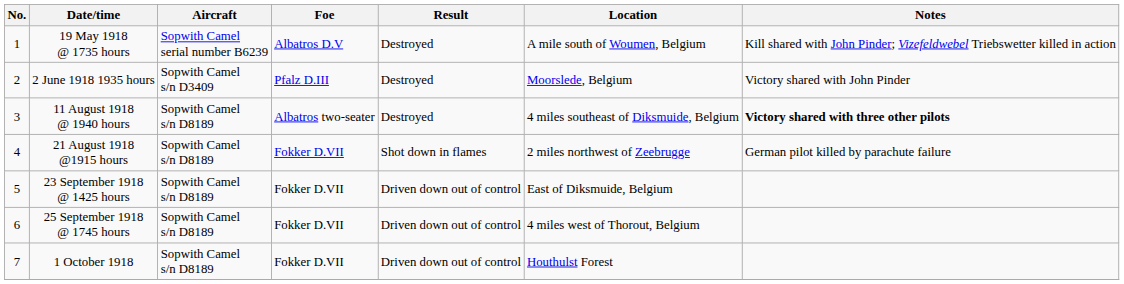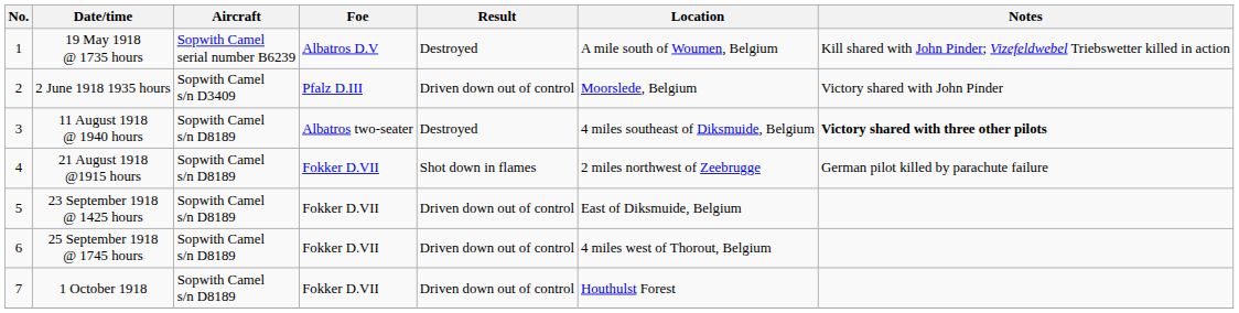2 June 1918 1935 hours | Result: Destroyed -> Driven down out of control
